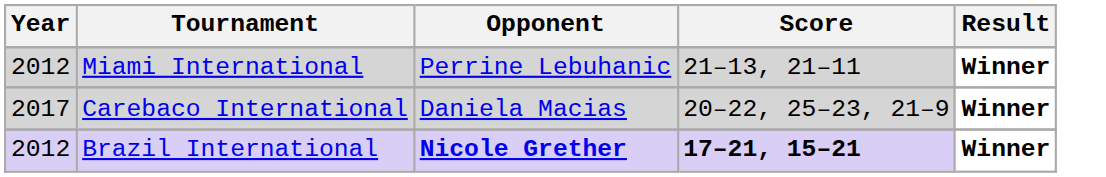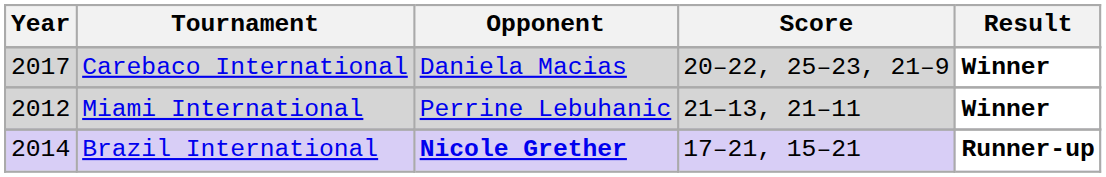rows swapped: Carebaco International <-> Miami International
Brazil International | Year: 2012 -> 2014
Brazil International | Score: bold -> normal
Brazil International | Result: Winner -> Runner-up
